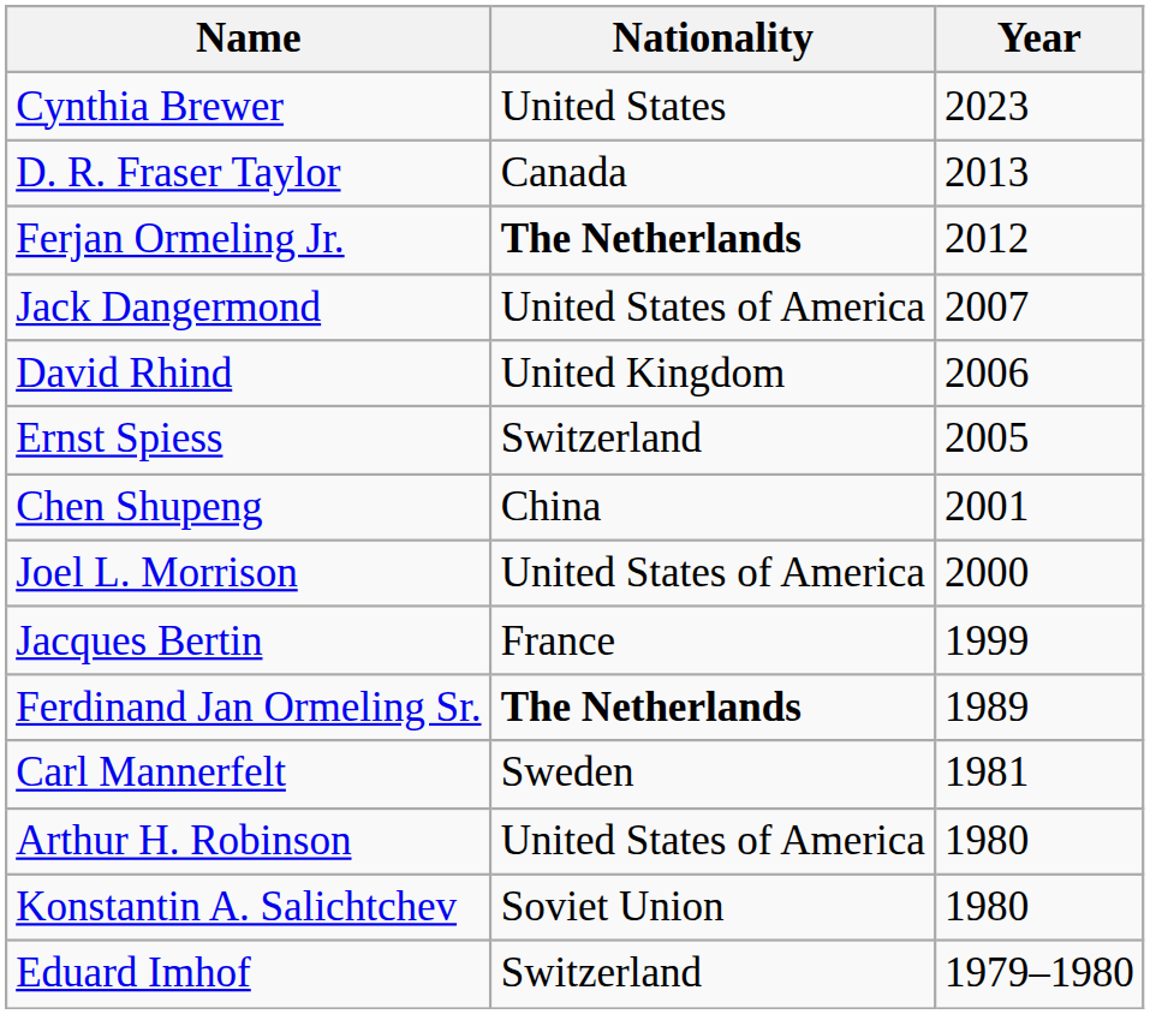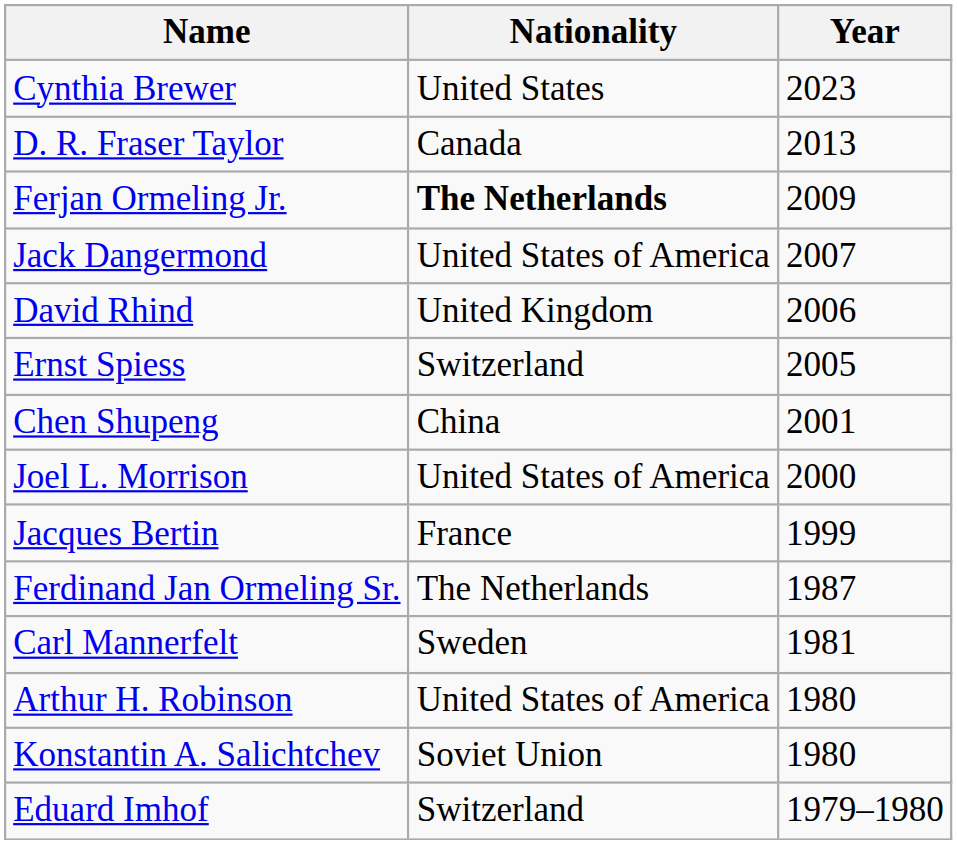Ferjan Ormeling Jr. | Year: 2012 -> 2009
Ferdinand Jan Ormeling Sr. | Nationality: bold -> normal
Ferdinand Jan Ormeling Sr. | Year: 1989 -> 1987
